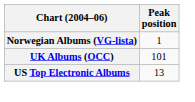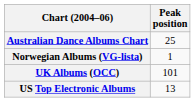+ row: Australian Dance Albums Chart | 25
